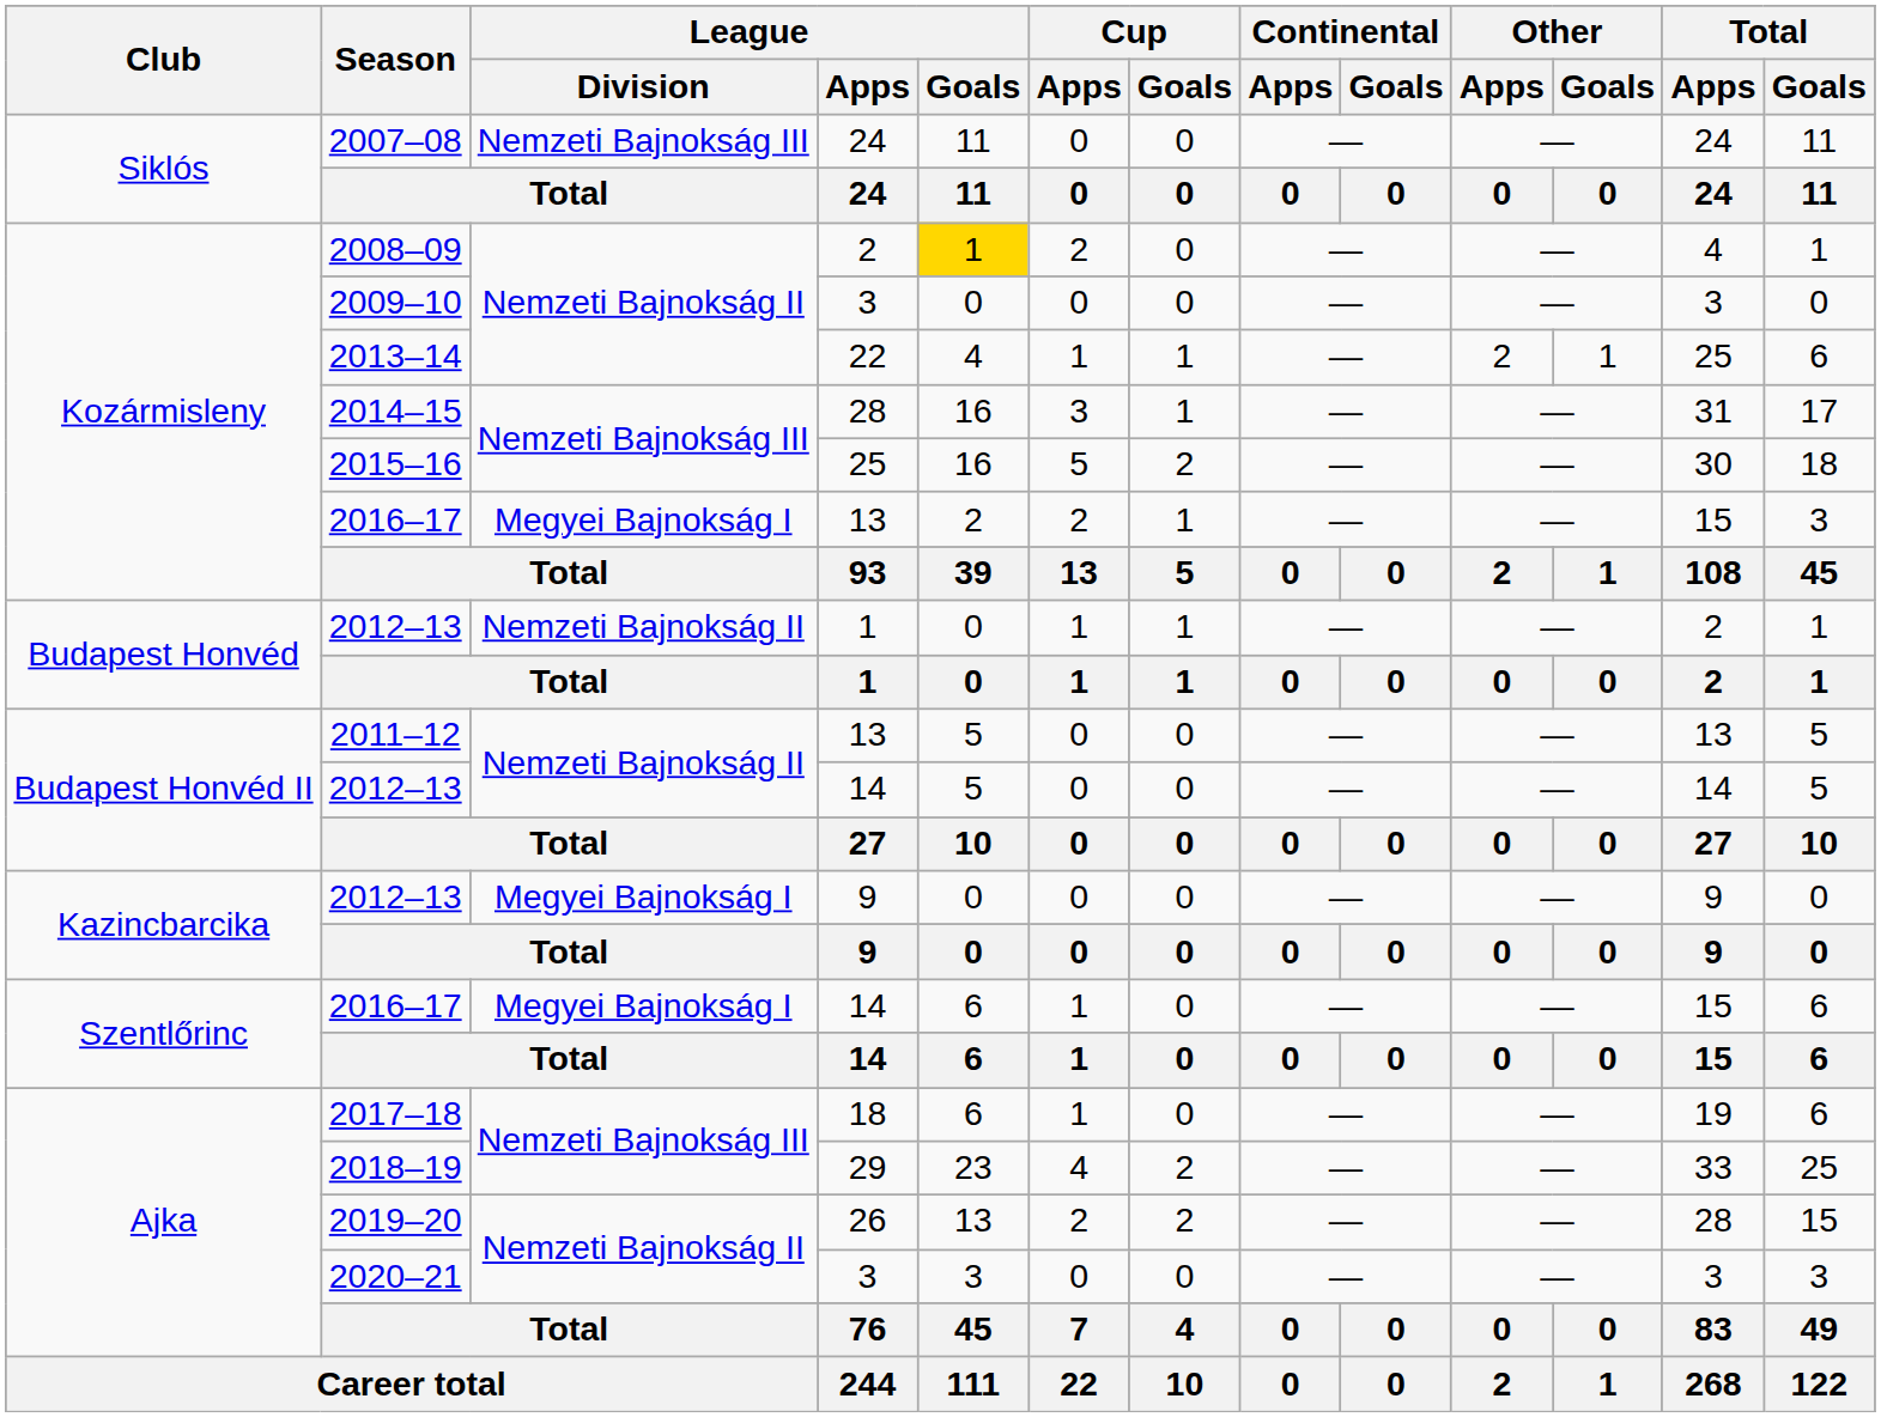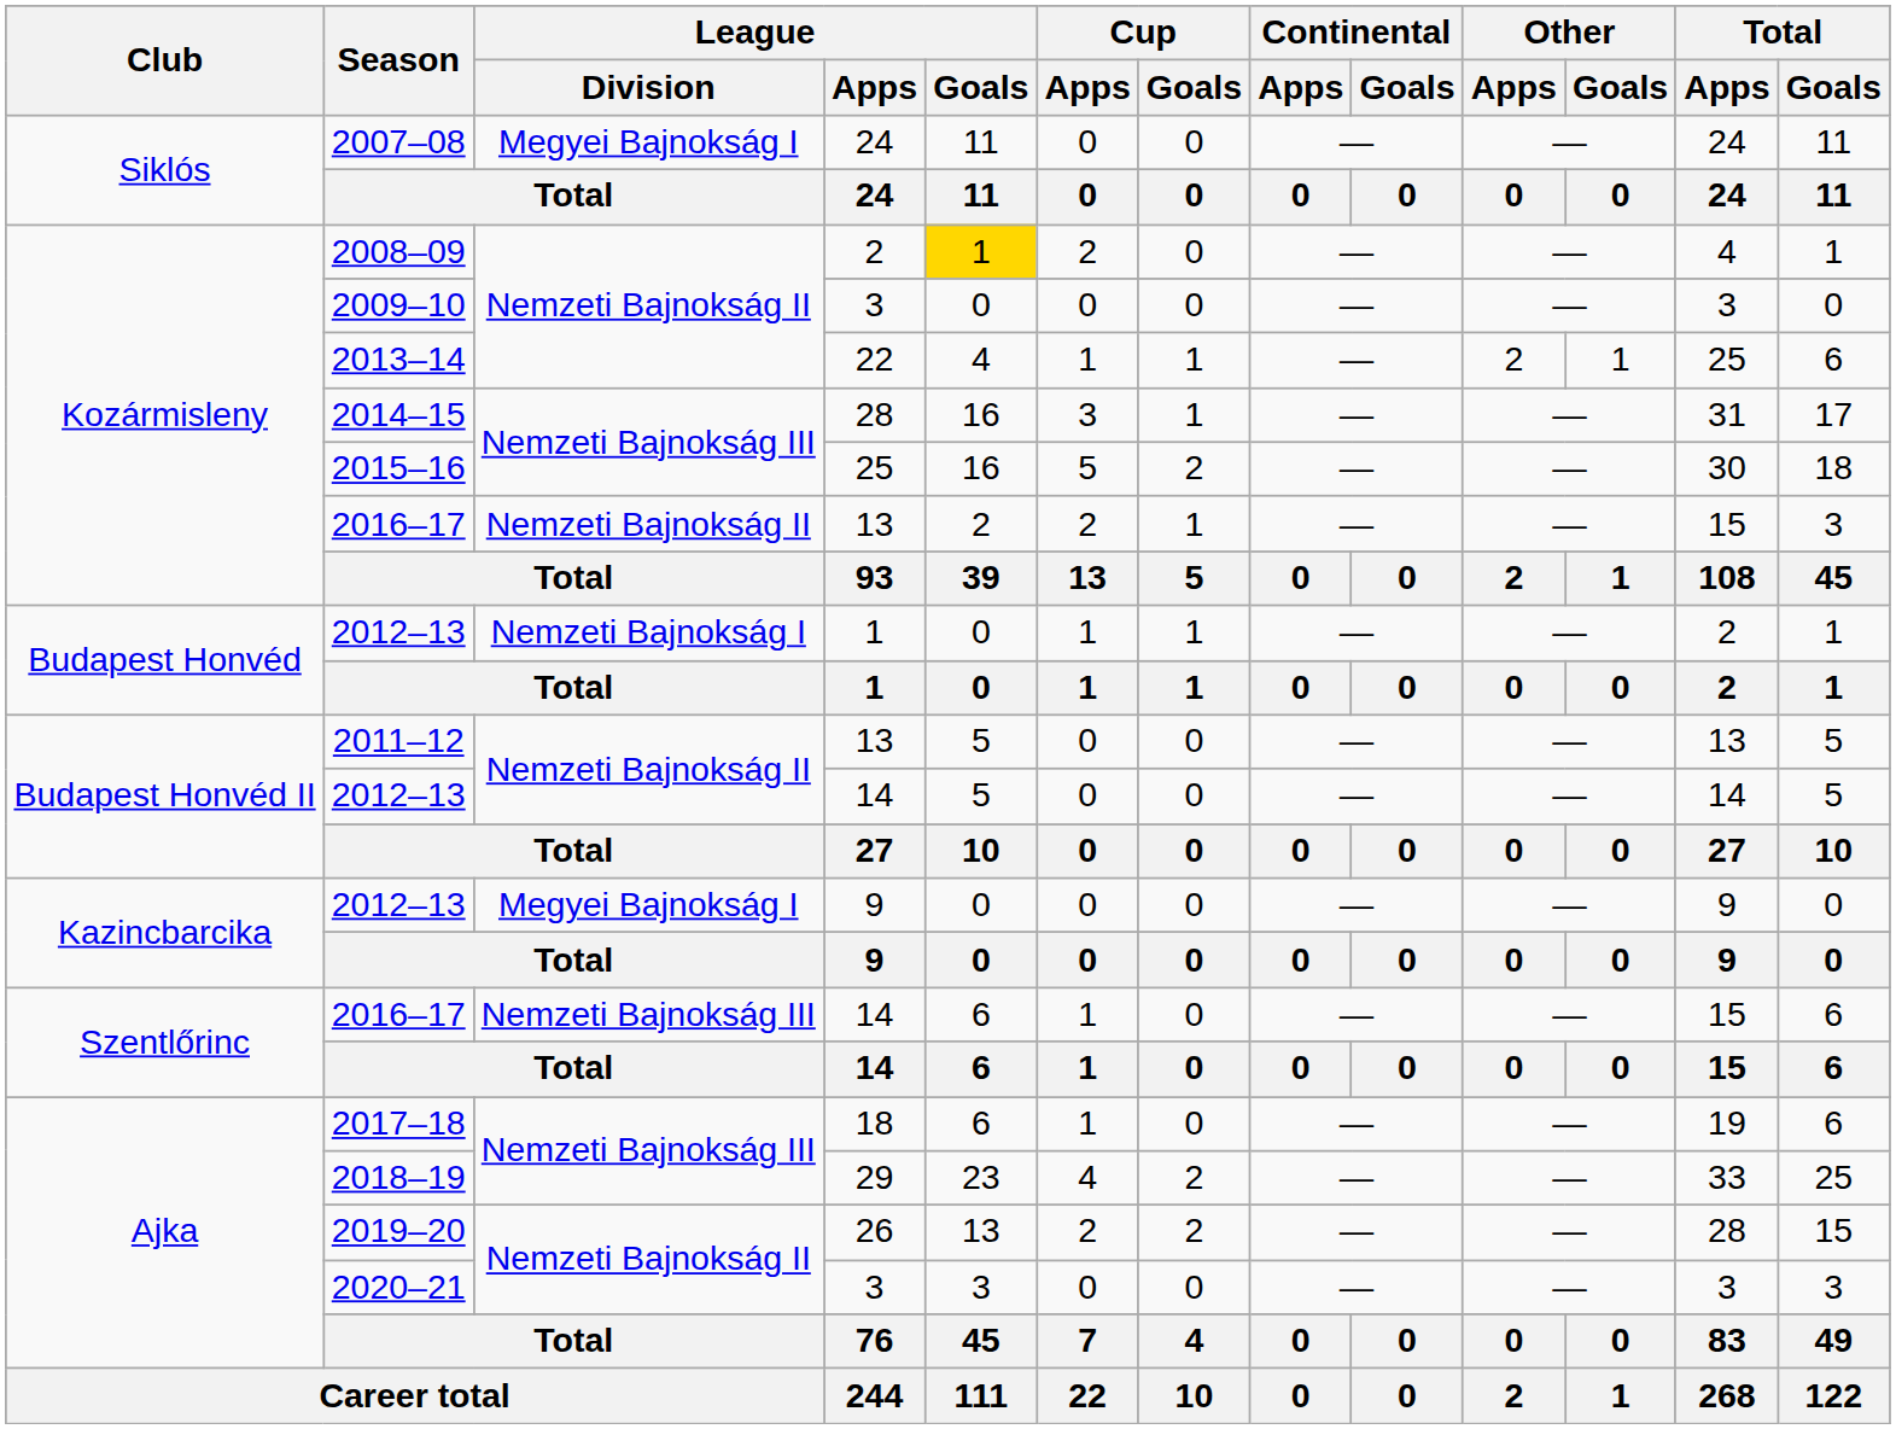2007–08 | League / Division: Nemzeti Bajnokság III -> Megyei Bajnokság I
2016–17 / 13 | League / Division: Megyei Bajnokság I -> Nemzeti Bajnokság II
2012–13 / 1 | League / Division: Nemzeti Bajnokság II -> Nemzeti Bajnokság I
2016–17 / 14 | League / Division: Megyei Bajnokság I -> Nemzeti Bajnokság III
